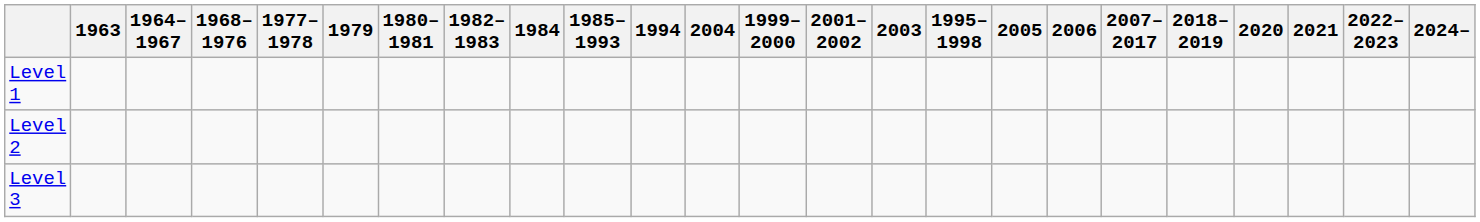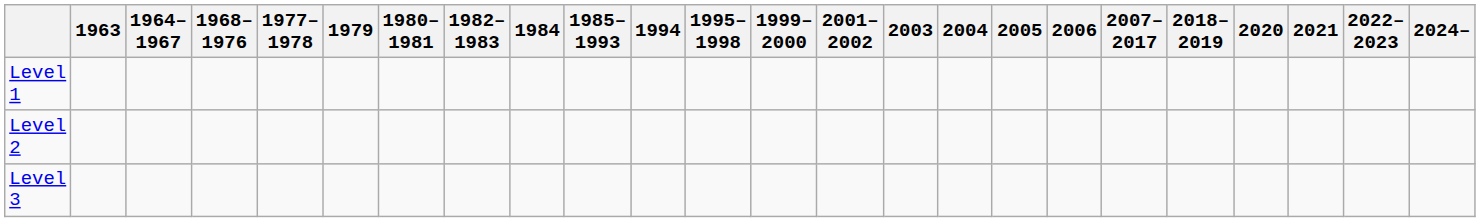columns swapped: 1995–1998 <-> 2004
